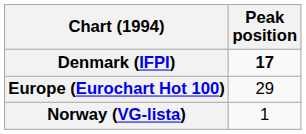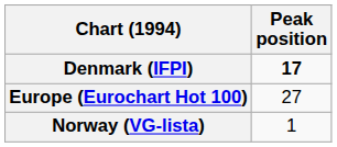Europe (Eurochart Hot 100) | Peak position: 29 -> 27
